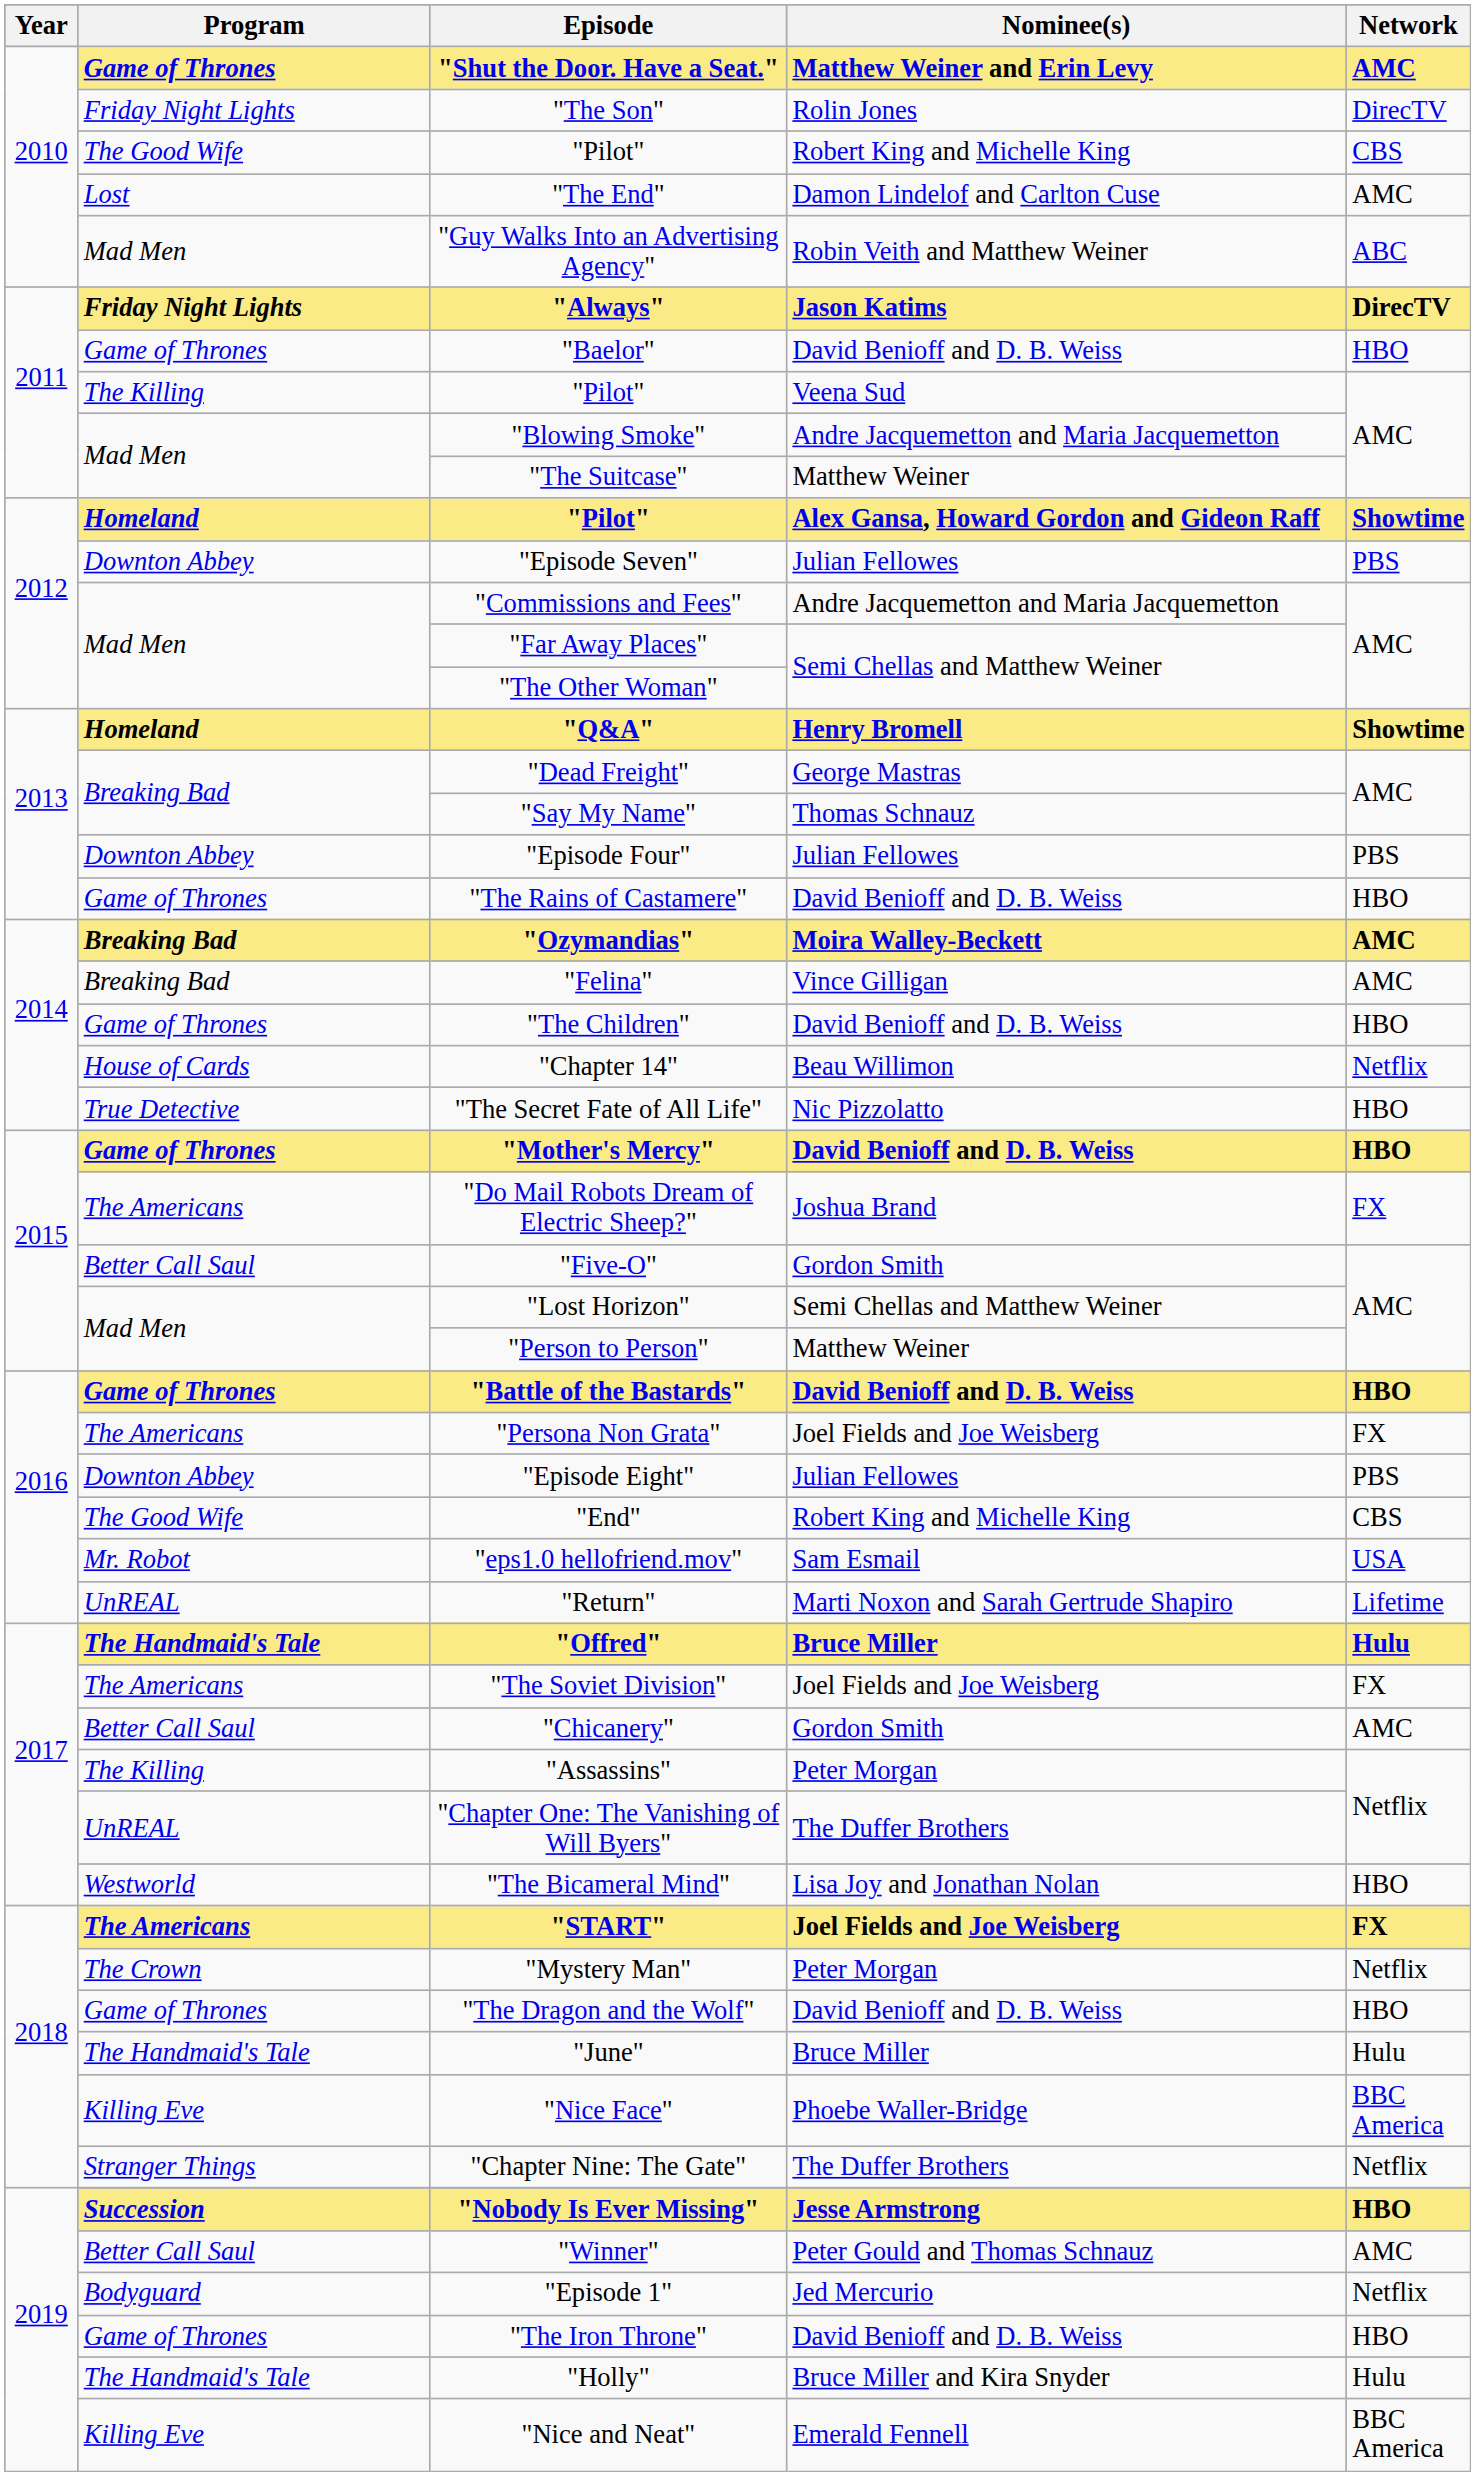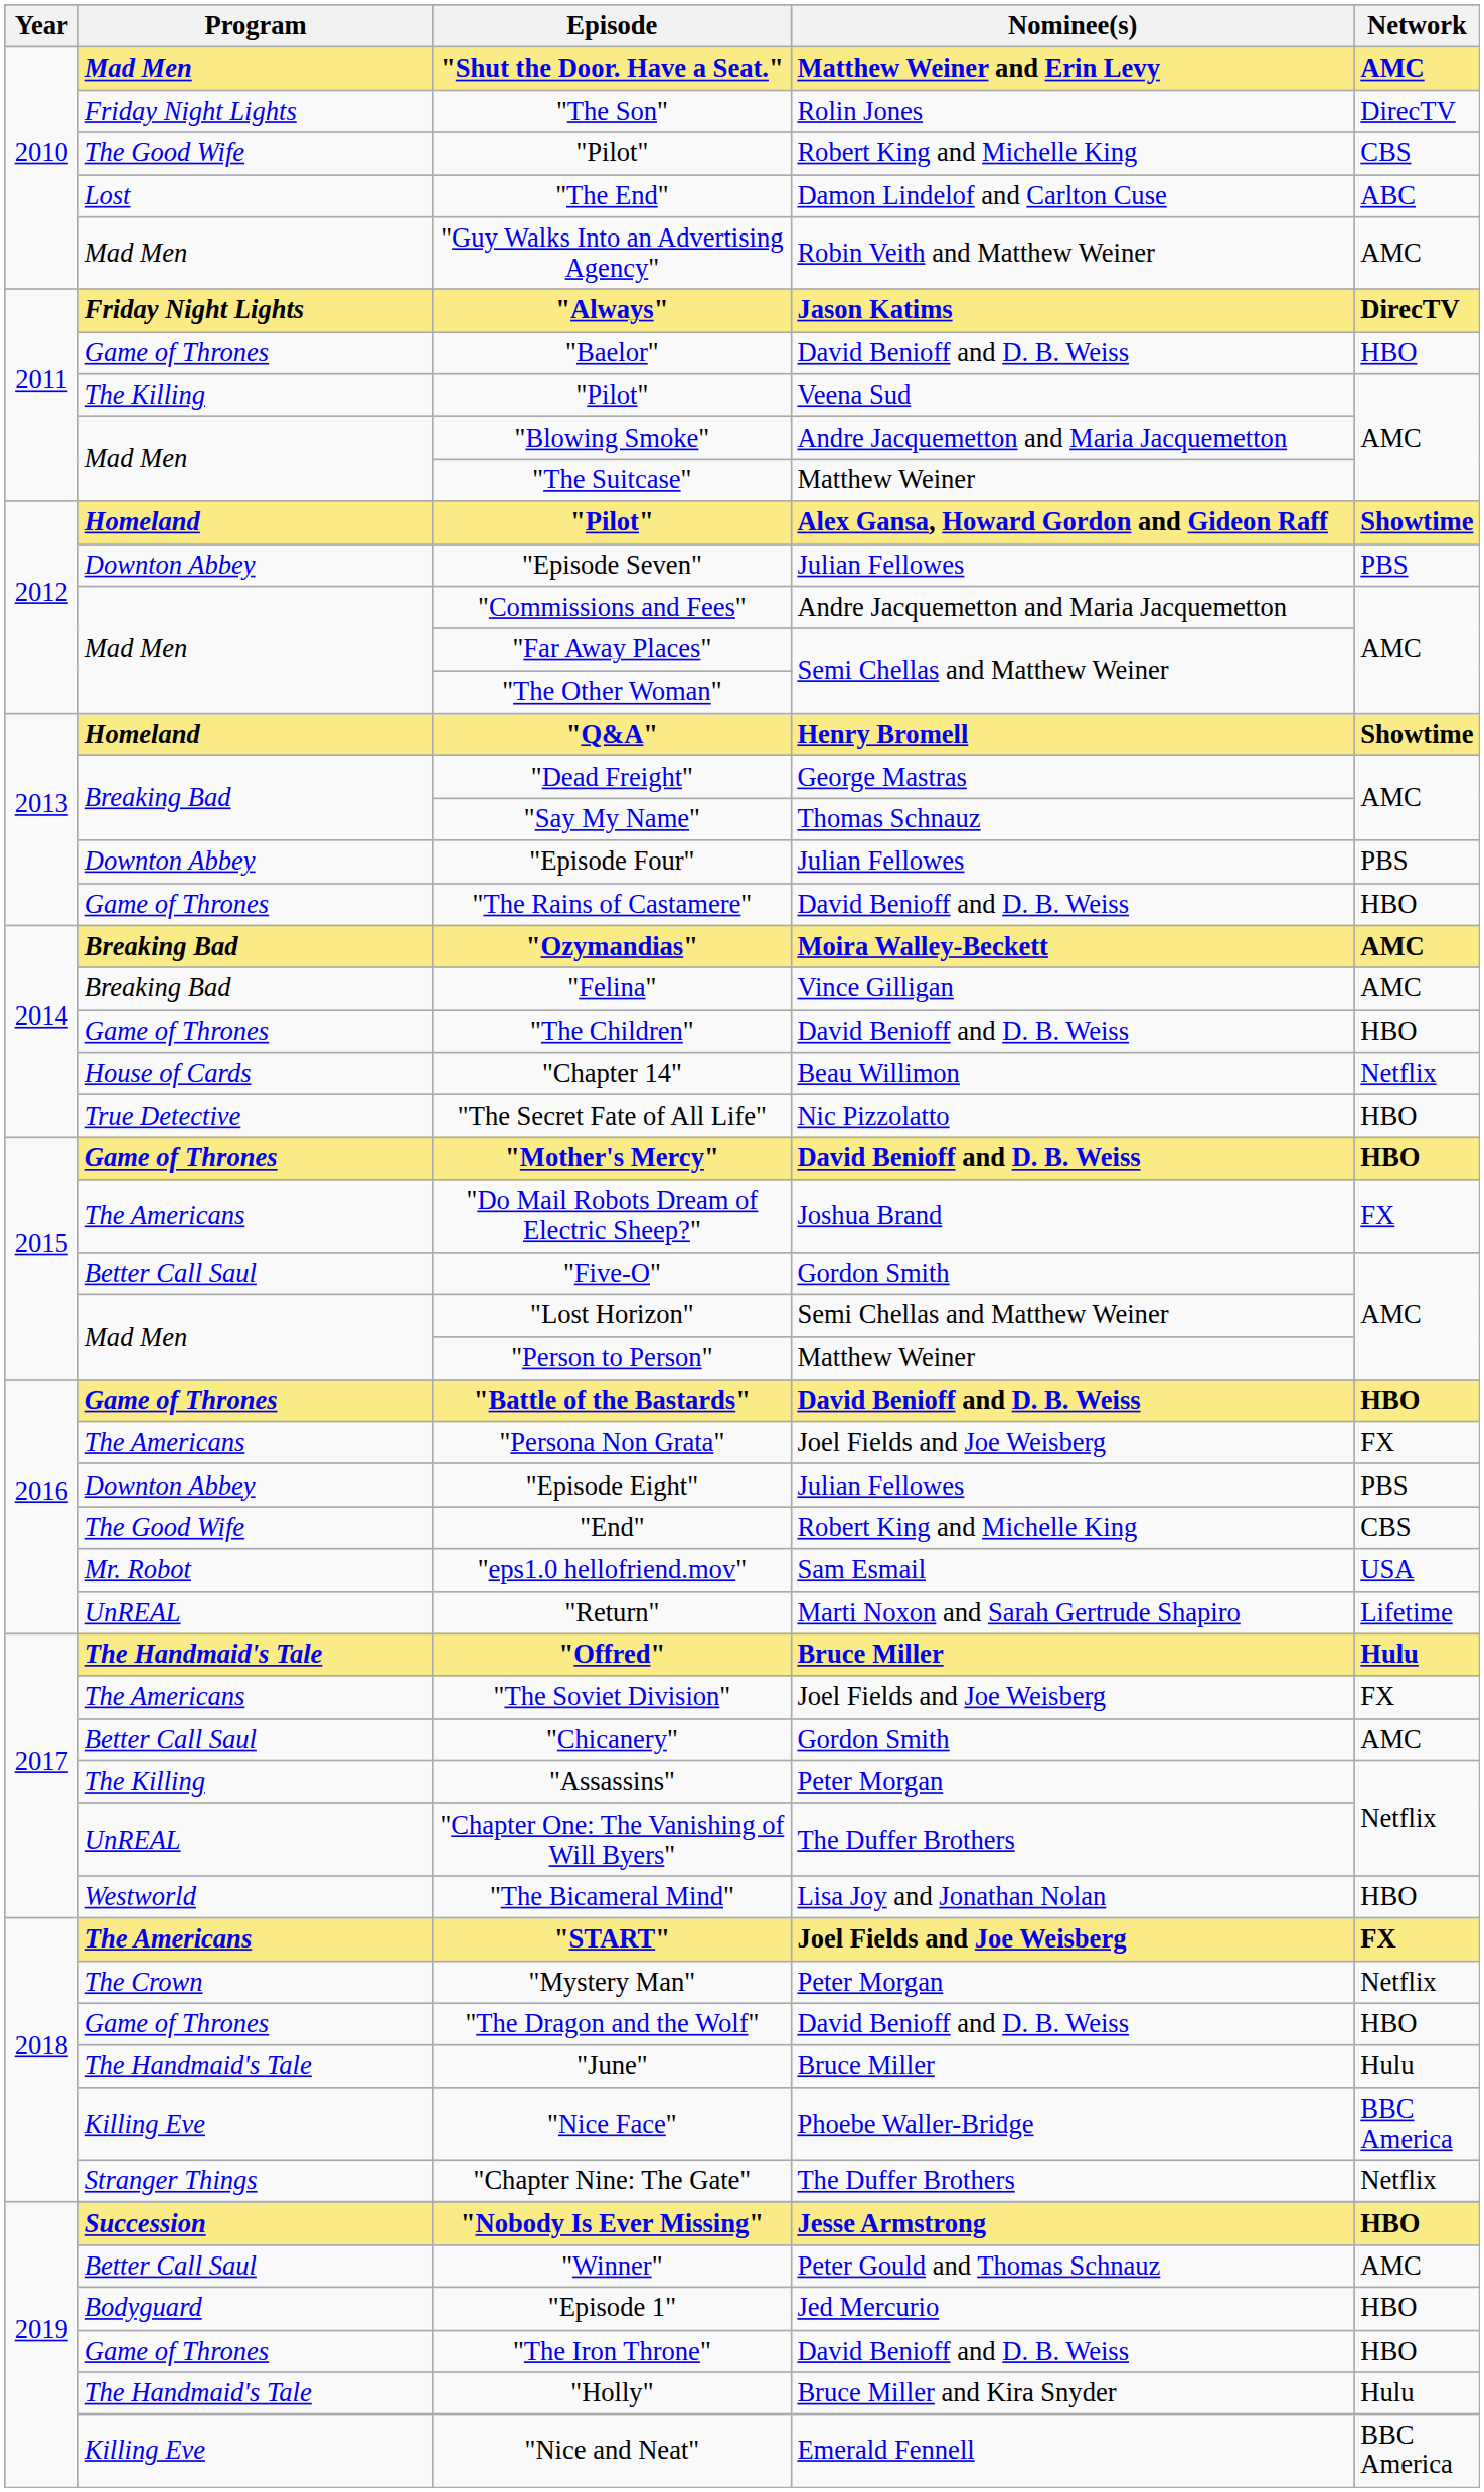"Shut the Door. Have a Seat." | Program: Game of Thrones -> Mad Men
"The End" | Network: AMC -> ABC
"Guy Walks Into an Advertising Agency" | Network: ABC -> AMC
"Episode 1" | Network: Netflix -> HBO
